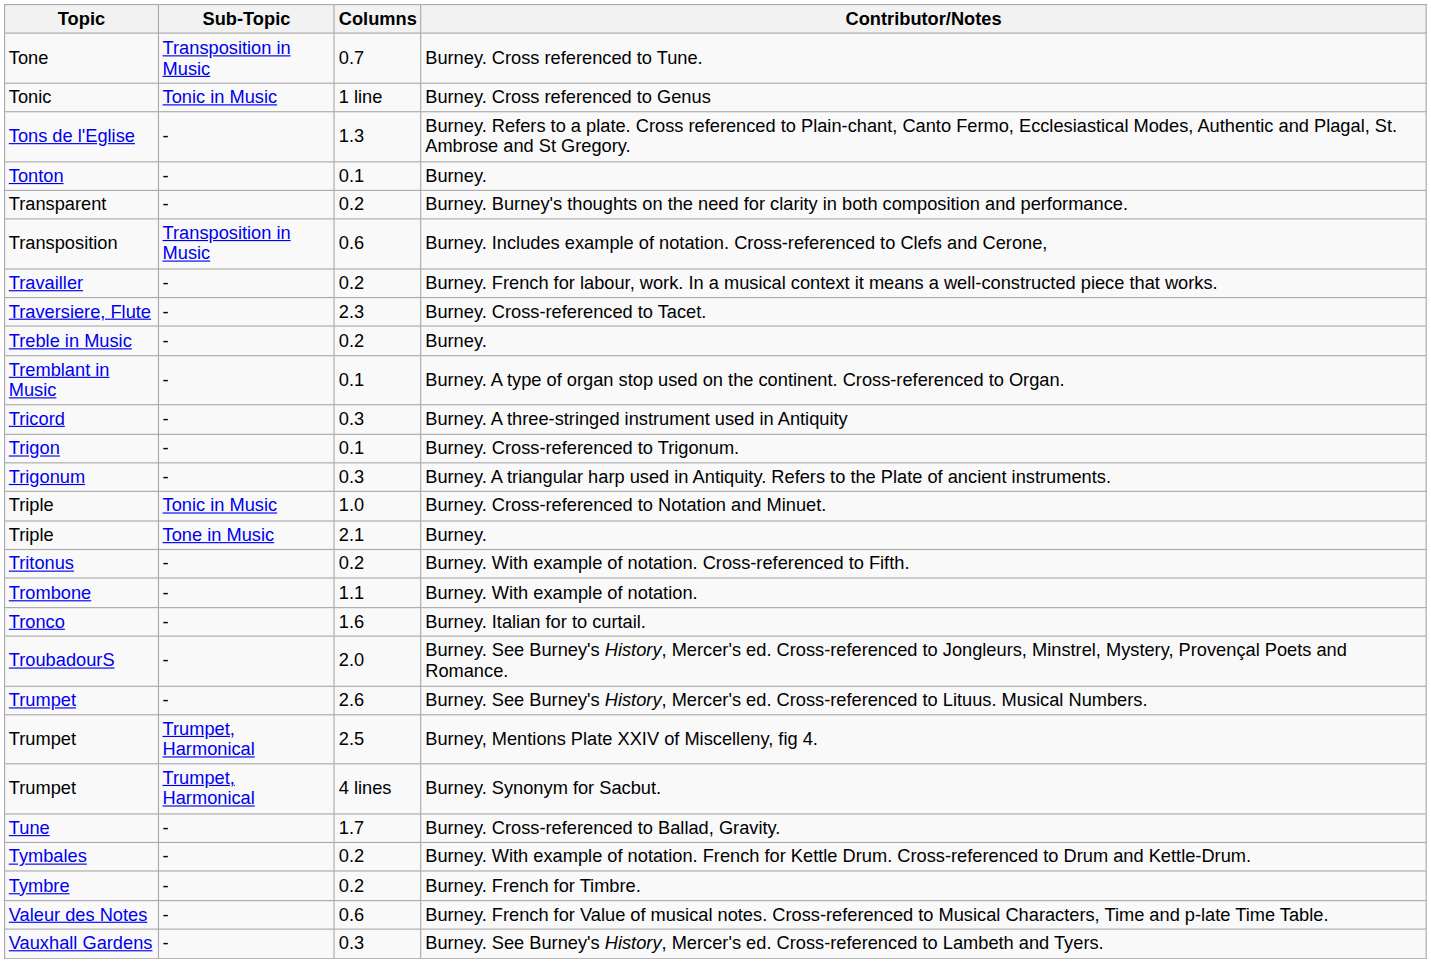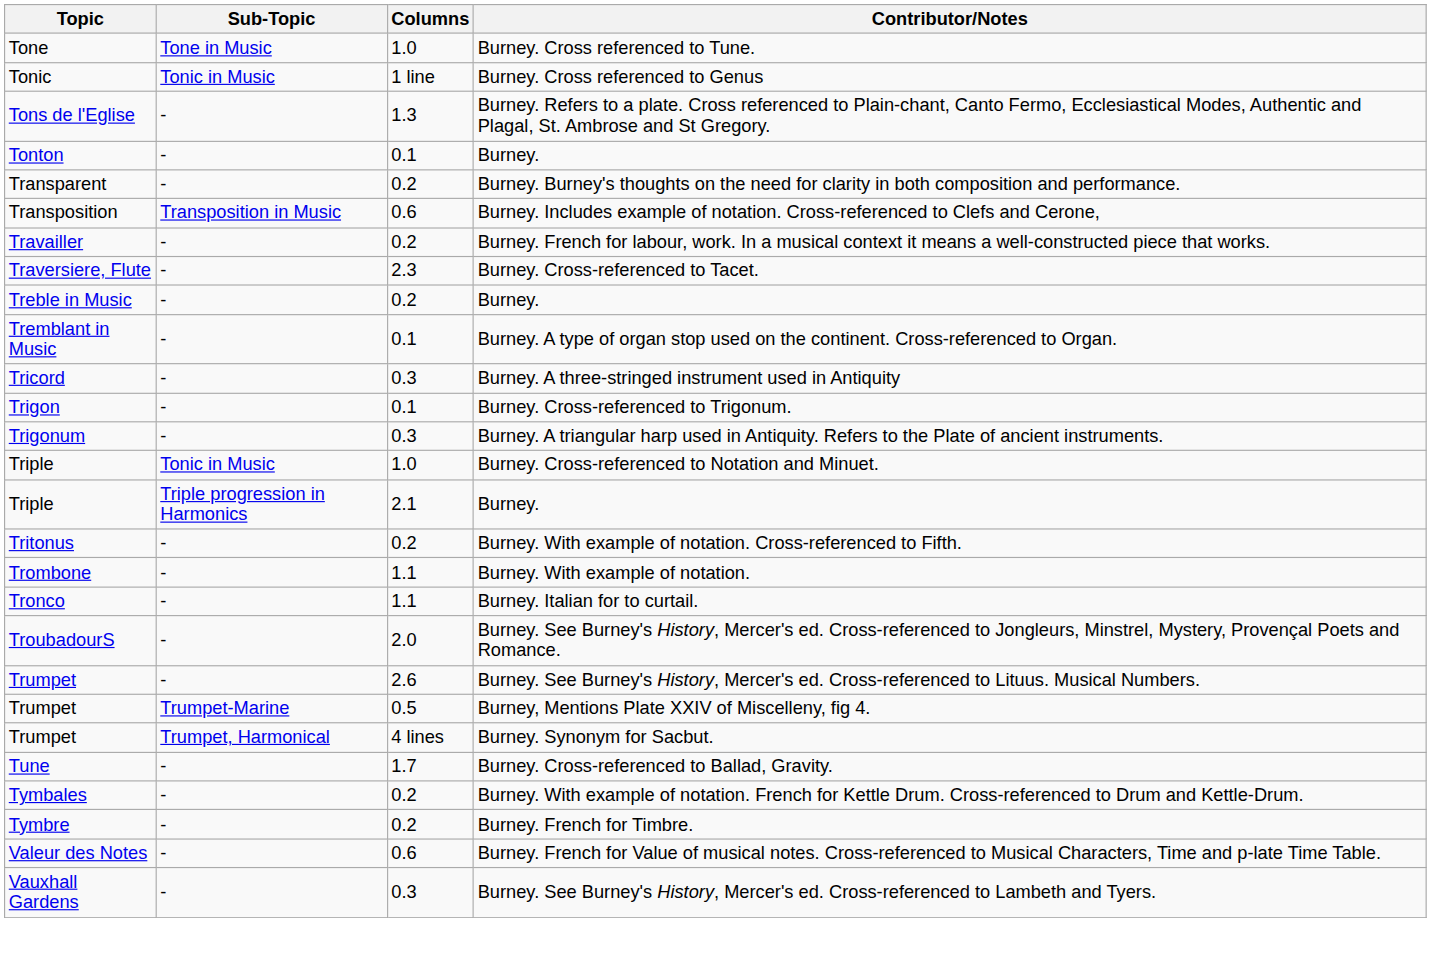Burney. Cross referenced to Tune. | Sub-Topic: Transposition in Music -> Tone in Music
Burney. Cross referenced to Tune. | Columns: 0.7 -> 1.0
Triple / Burney. | Sub-Topic: Tone in Music -> Triple progression in Harmonics
Burney. Italian for to curtail. | Columns: 1.6 -> 1.1
Burney, Mentions Plate XXIV of Miscelleny, fig 4. | Sub-Topic: Trumpet, Harmonical -> Trumpet-Marine
Burney, Mentions Plate XXIV of Miscelleny, fig 4. | Columns: 2.5 -> 0.5
